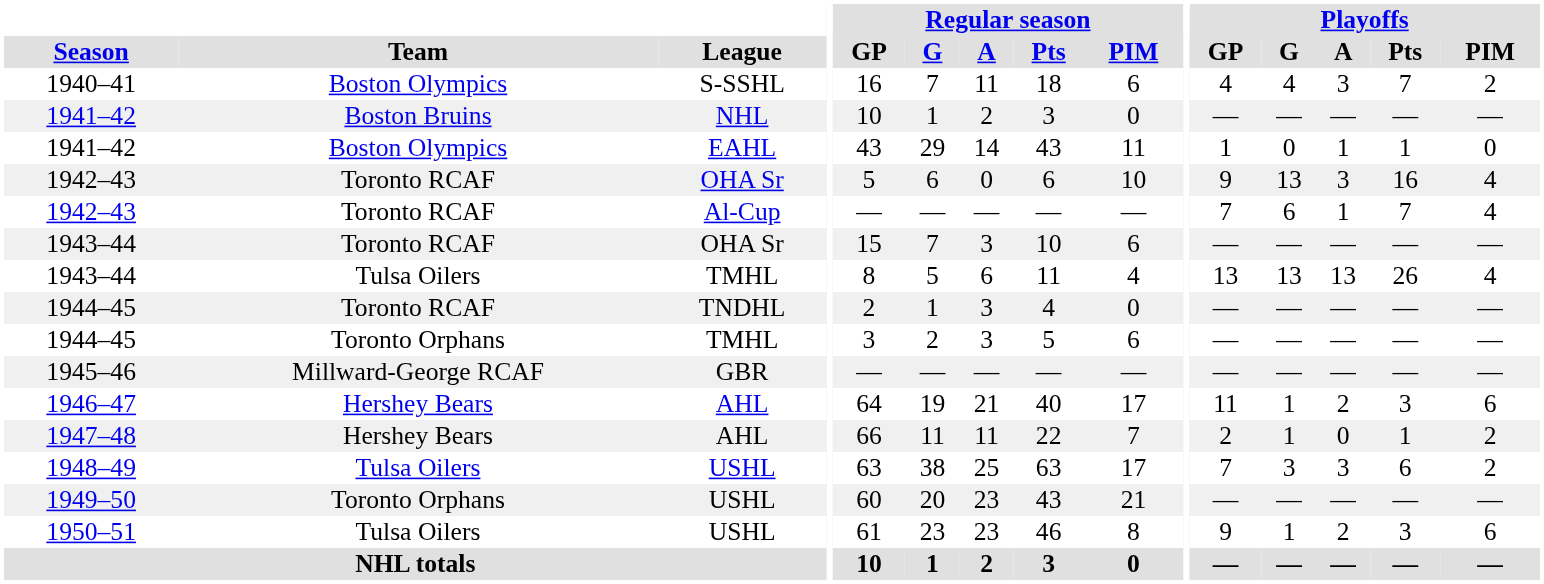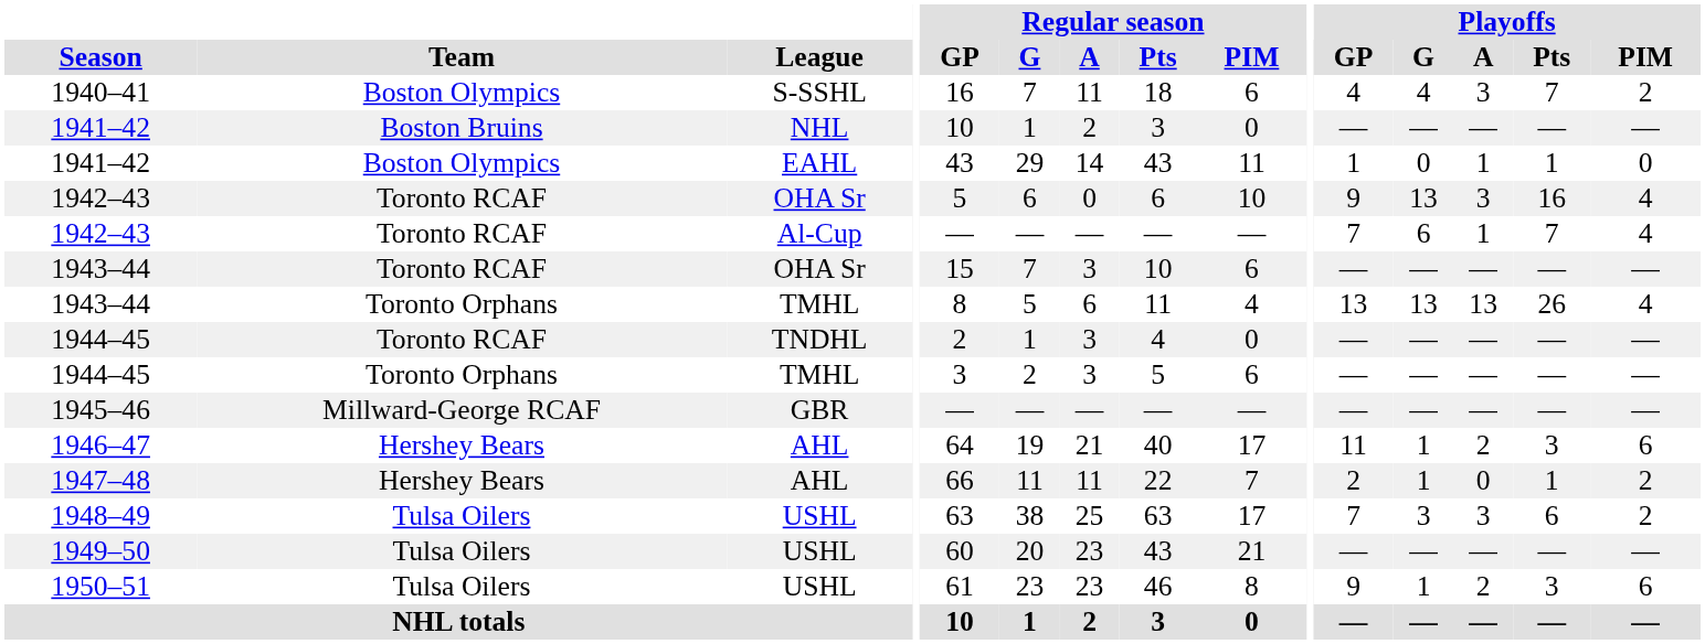1943–44 / TMHL | Team: Tulsa Oilers -> Toronto Orphans
1949–50 | Team: Toronto Orphans -> Tulsa Oilers
